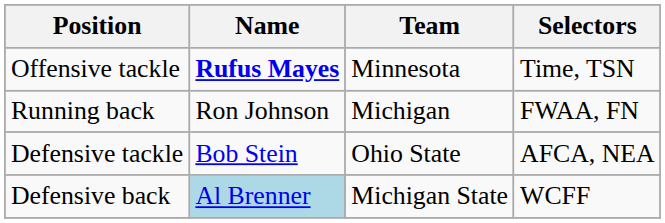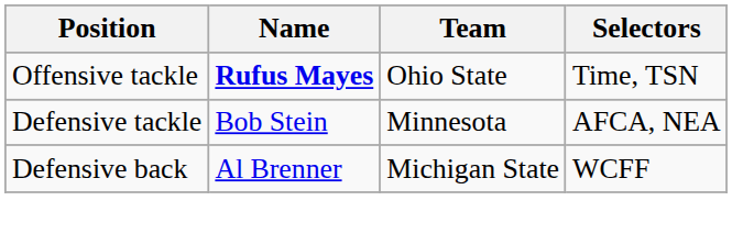Offensive tackle | Team: Minnesota -> Ohio State
- row: Running back | Ron Johnson | Michigan | FWAA, FN
Defensive tackle | Team: Ohio State -> Minnesota
Defensive back | Name: lightblue background -> no background
